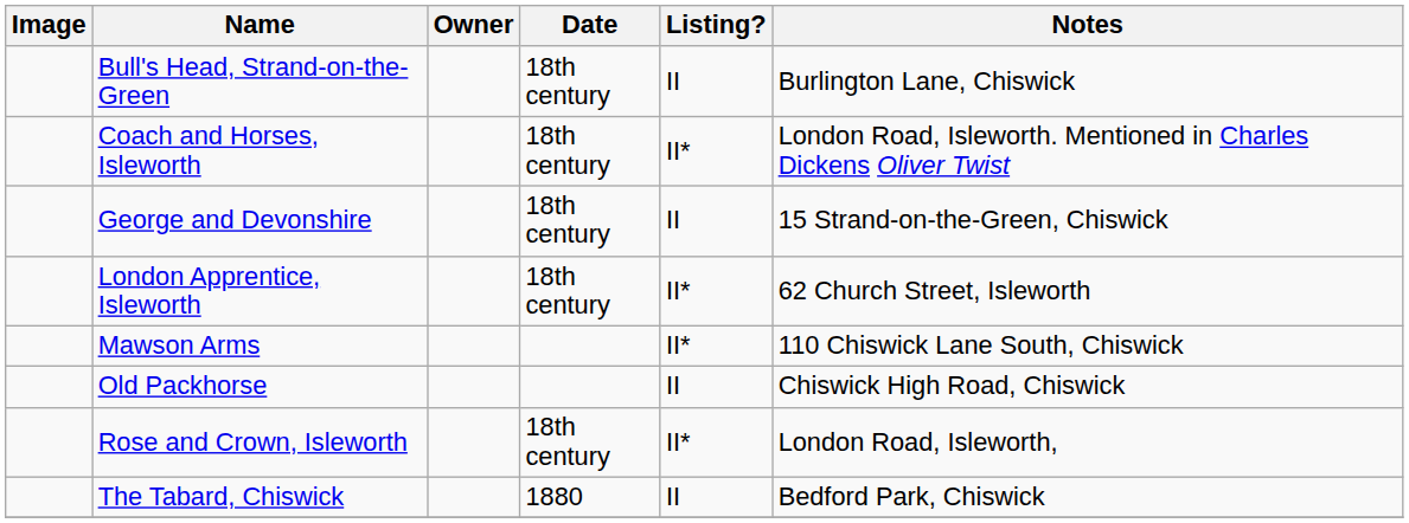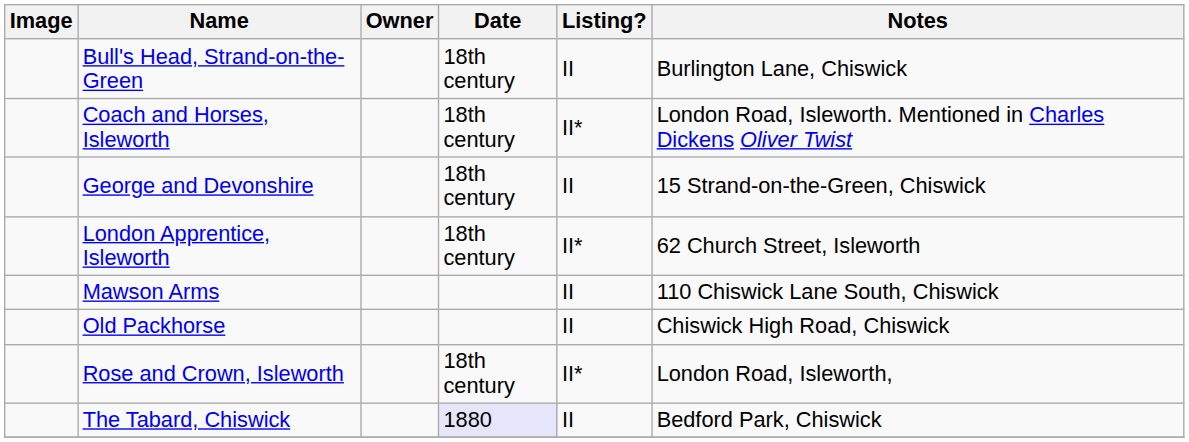Mawson Arms | Listing?: II* -> II
The Tabard, Chiswick | Date: no background -> lavender background
